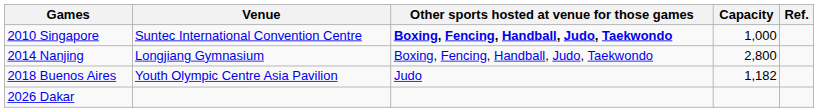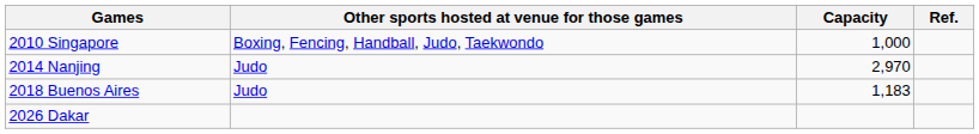- column: Venue | Suntec International Convention Centre | Longjiang Gymnasium | Youth Olympic Centre Asia Pavilion
2010 Singapore | Other sports hosted at venue for those games: bold -> normal
2014 Nanjing | Other sports hosted at venue for those games: Boxing, Fencing, Handball, Judo, Taekwondo -> Judo
2014 Nanjing | Capacity: 2,800 -> 2,970
2018 Buenos Aires | Capacity: 1,182 -> 1,183
